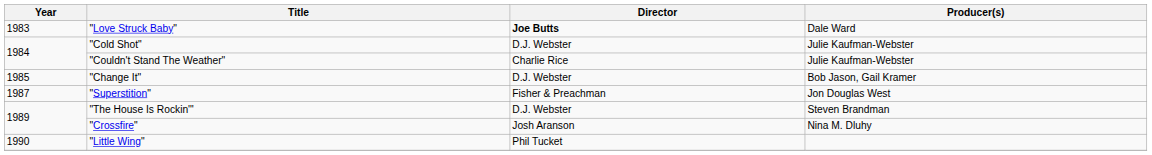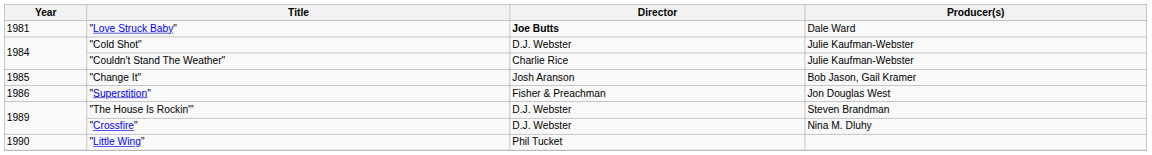"Love Struck Baby" | Year: 1983 -> 1981
"Change It" | Director: D.J. Webster -> Josh Aranson
"Superstition" | Year: 1987 -> 1986
"Crossfire" | Director: Josh Aranson -> D.J. Webster
